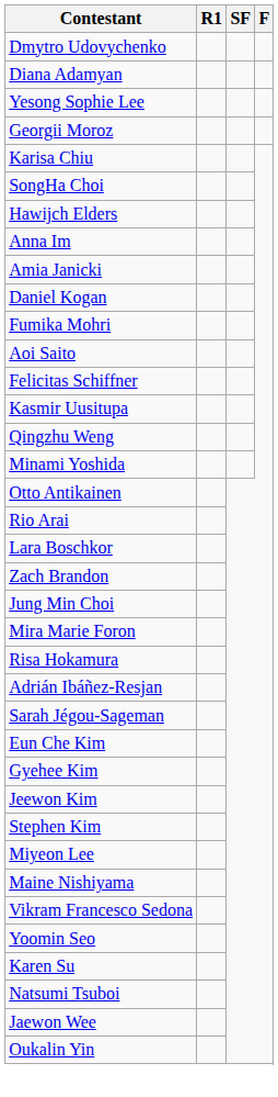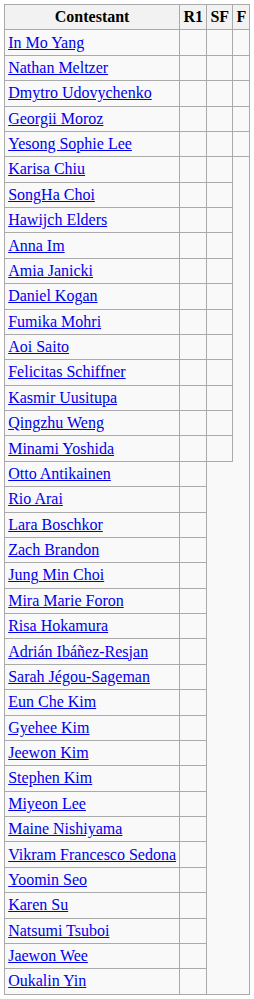+ row: In Mo Yang
+ row: Nathan Meltzer
- row: Diana Adamyan
rows swapped: Yesong Sophie Lee <-> Georgii Moroz
